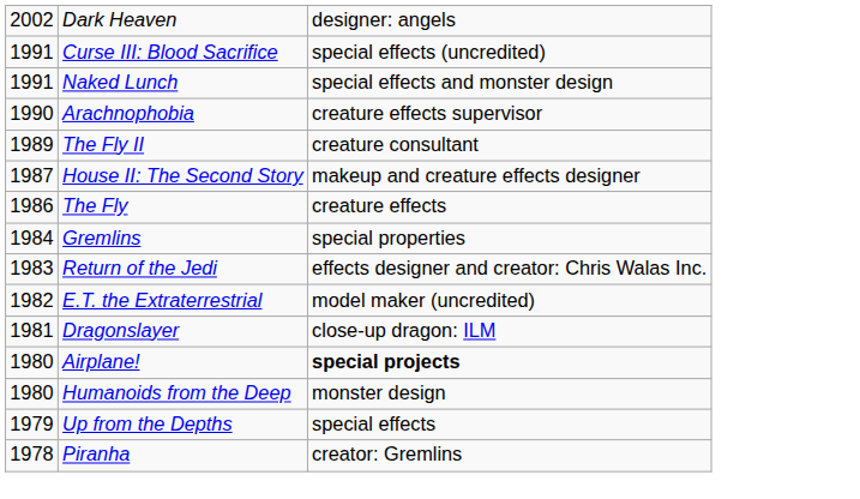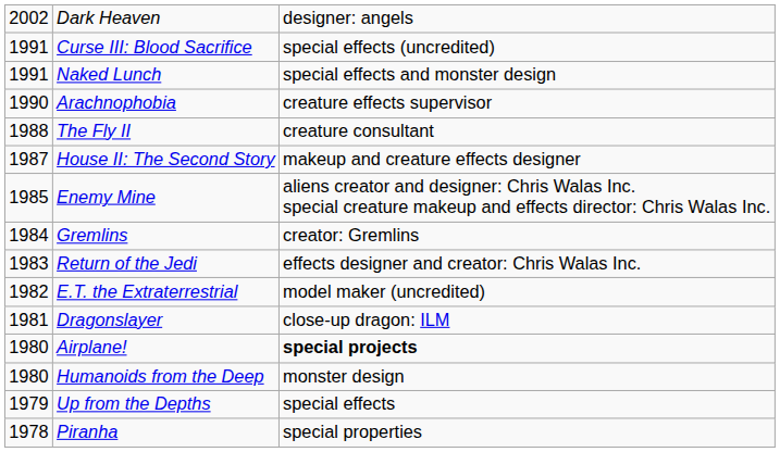The Fly II | column 1: 1989 -> 1988
- row: 1986 | The Fly | creature effects
+ row: 1985 | Enemy Mine | aliens creator and designer: Chris Walas Inc. special creature makeup and effects director: Chris Walas Inc.
Gremlins | column 3: special properties -> creator: Gremlins
Piranha | column 3: creator: Gremlins -> special properties
